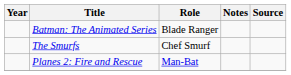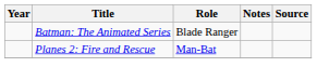- row: The Smurfs | Chef Smurf
